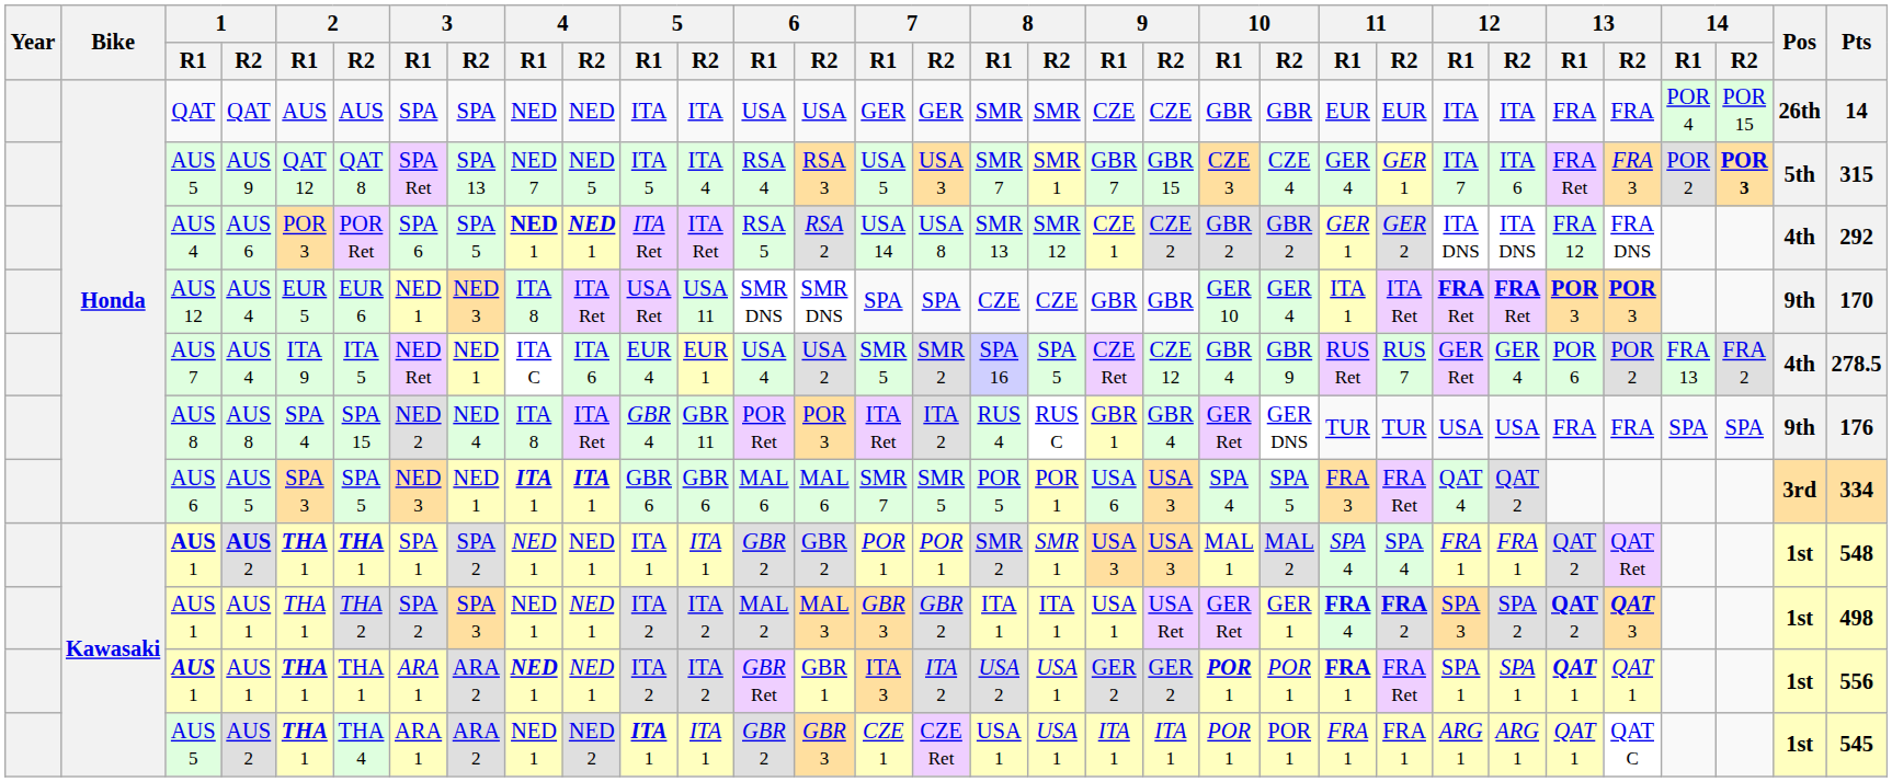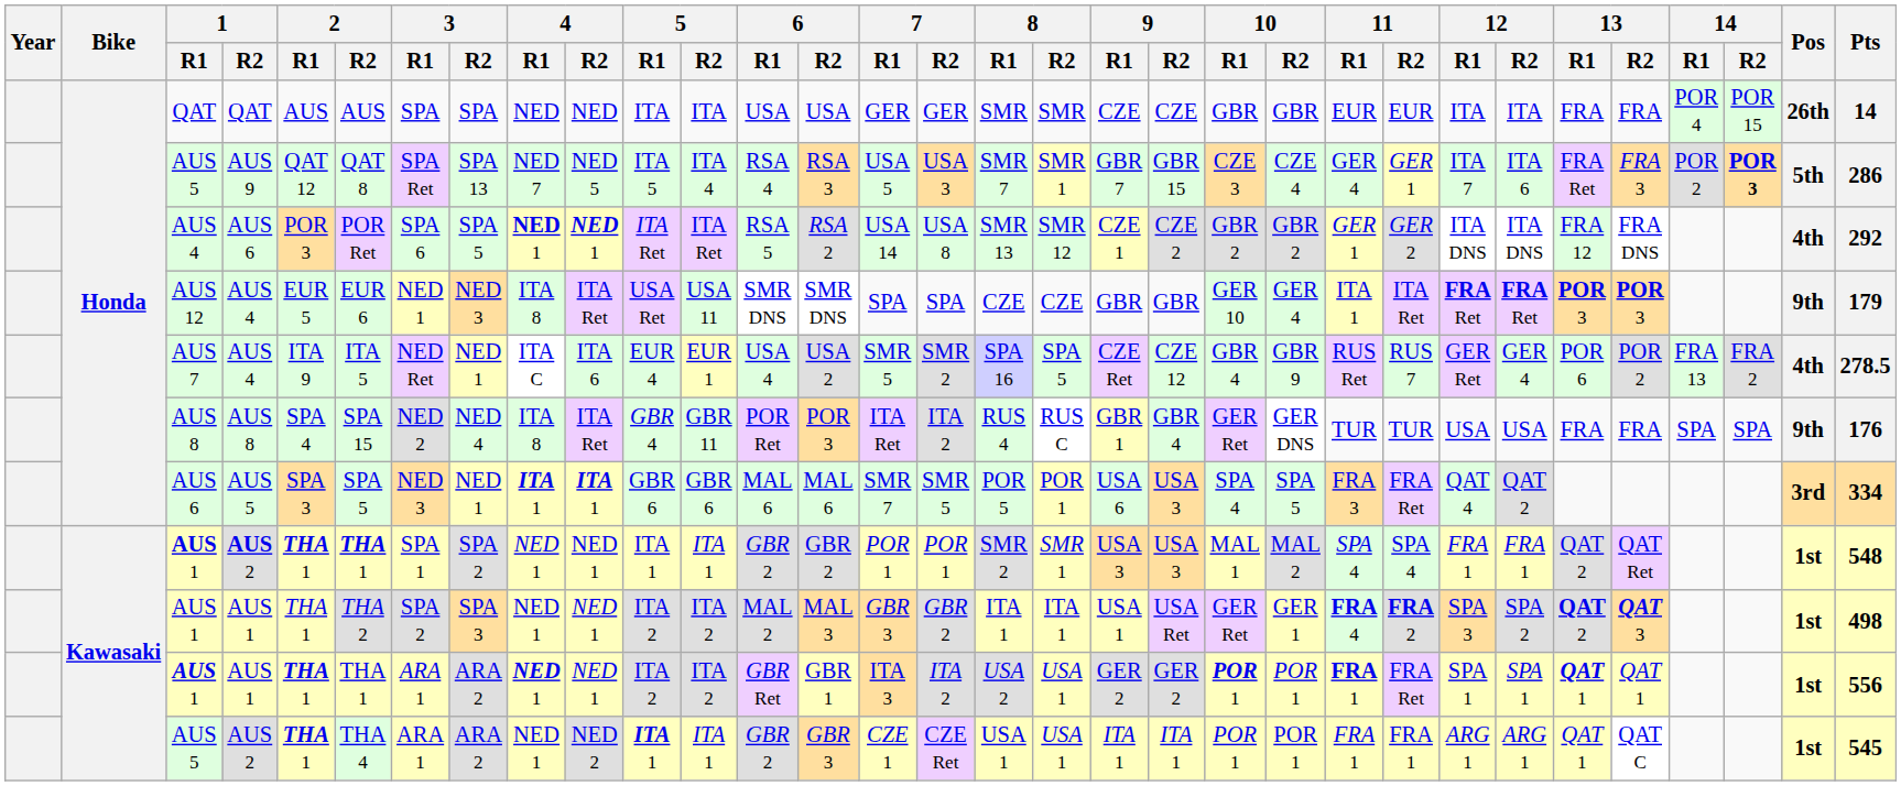AUS 5 / AUS 9 | Pts: 315 -> 286
AUS 12 | Pts: 170 -> 179
